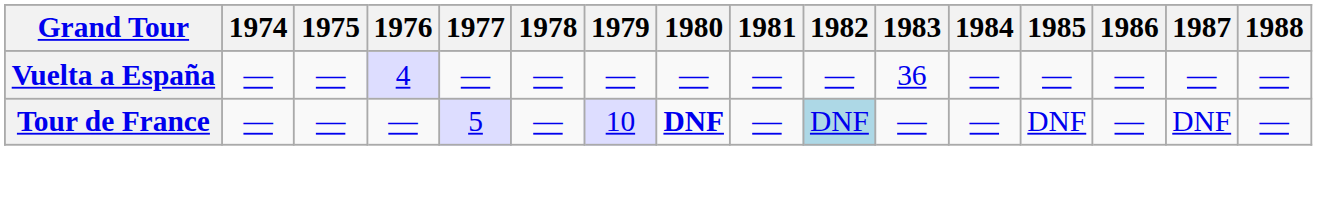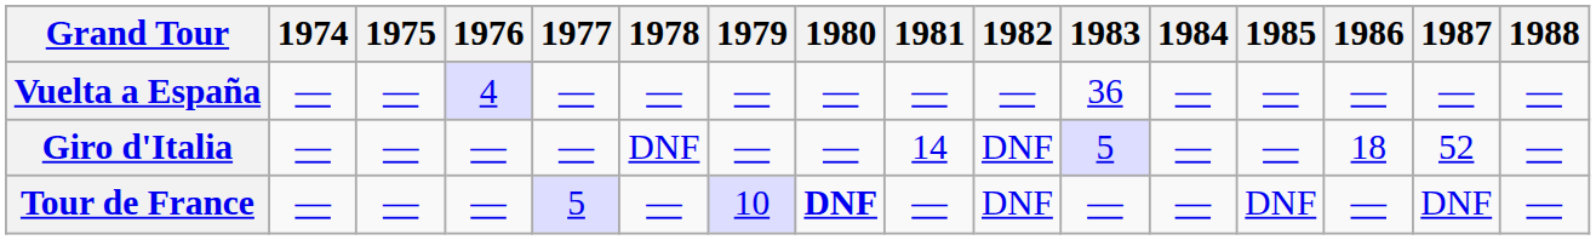+ row: Giro d'Italia | — | — | — | — | DNF | — | — | 14 | DNF | 5 | — | — | 18 | 52 | —
Tour de France | 1982: lightblue background -> no background
